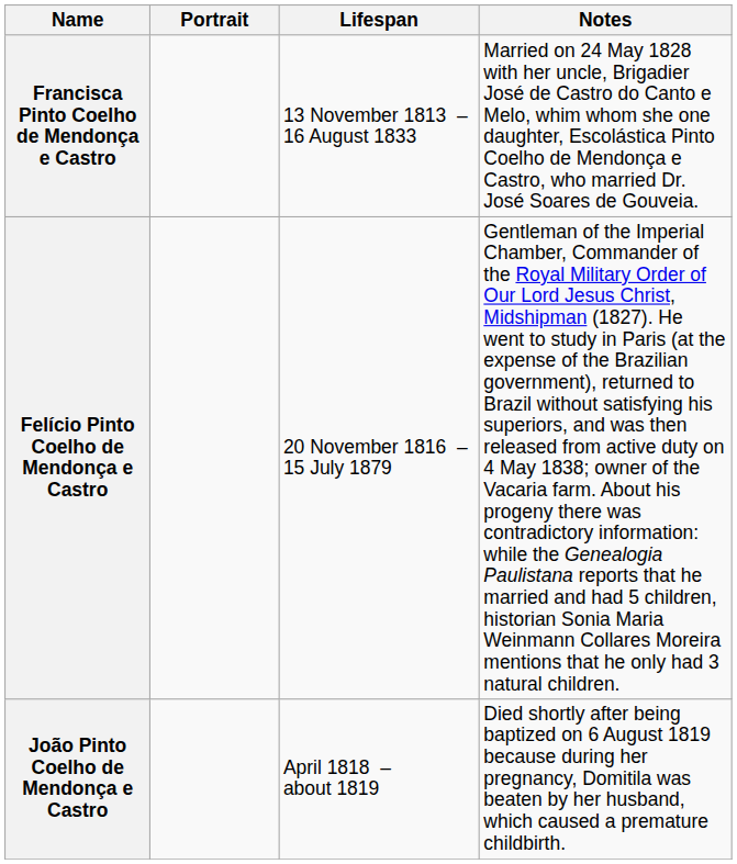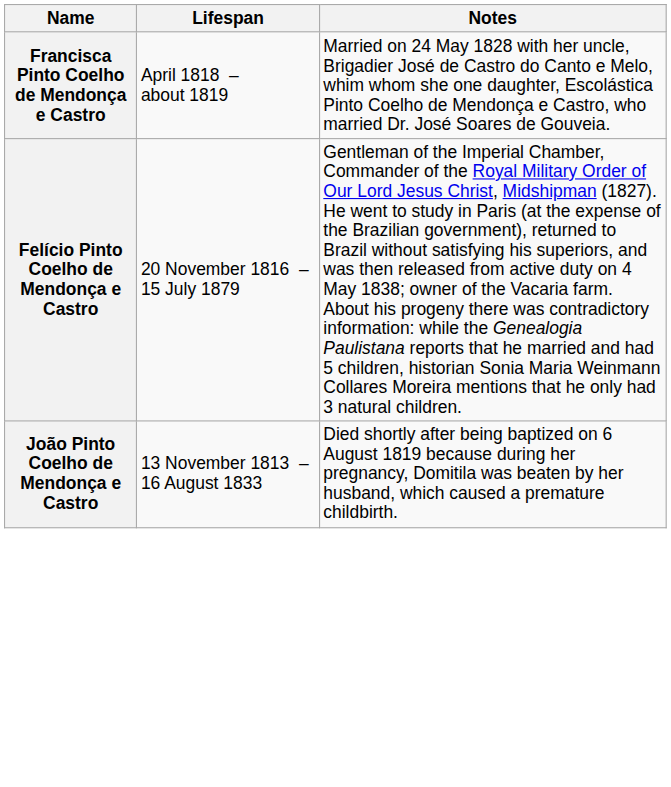- column: Portrait
Francisca Pinto Coelho de Mendonça e Castro | Lifespan: 13 November 1813 – 16 August 1833 -> April 1818 – about 1819
João Pinto Coelho de Mendonça e Castro | Lifespan: April 1818 – about 1819 -> 13 November 1813 – 16 August 1833
